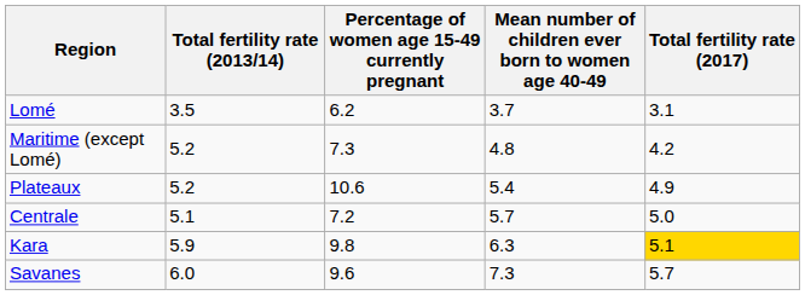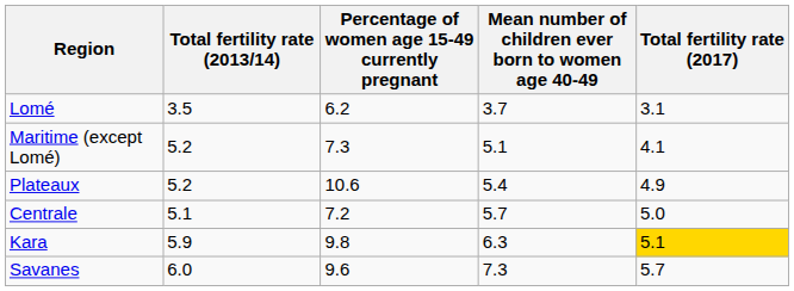Maritime (except Lomé) | Mean number of children ever born to women age 40-49: 4.8 -> 5.1
Maritime (except Lomé) | Total fertility rate (2017): 4.2 -> 4.1
